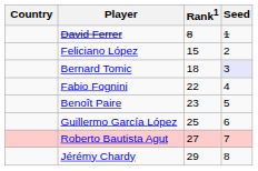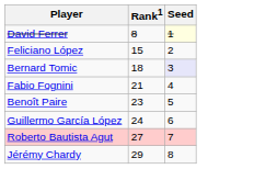- column: Country
David Ferrer | Seed: no background -> lightyellow background
Fabio Fognini | Rank1: 22 -> 21
Guillermo García López | Rank1: 25 -> 24
